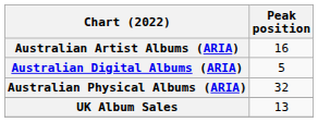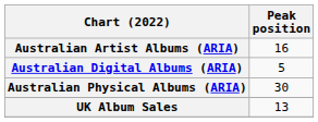Australian Physical Albums (ARIA) | Peak position: 32 -> 30
